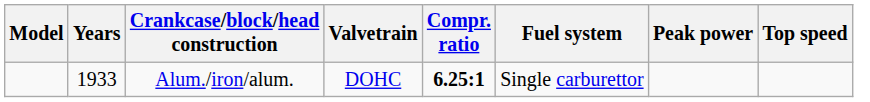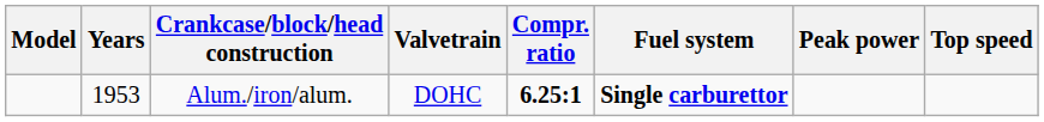Alum./iron/alum. | Years: 1933 -> 1953
Alum./iron/alum. | Fuel system: normal -> bold
